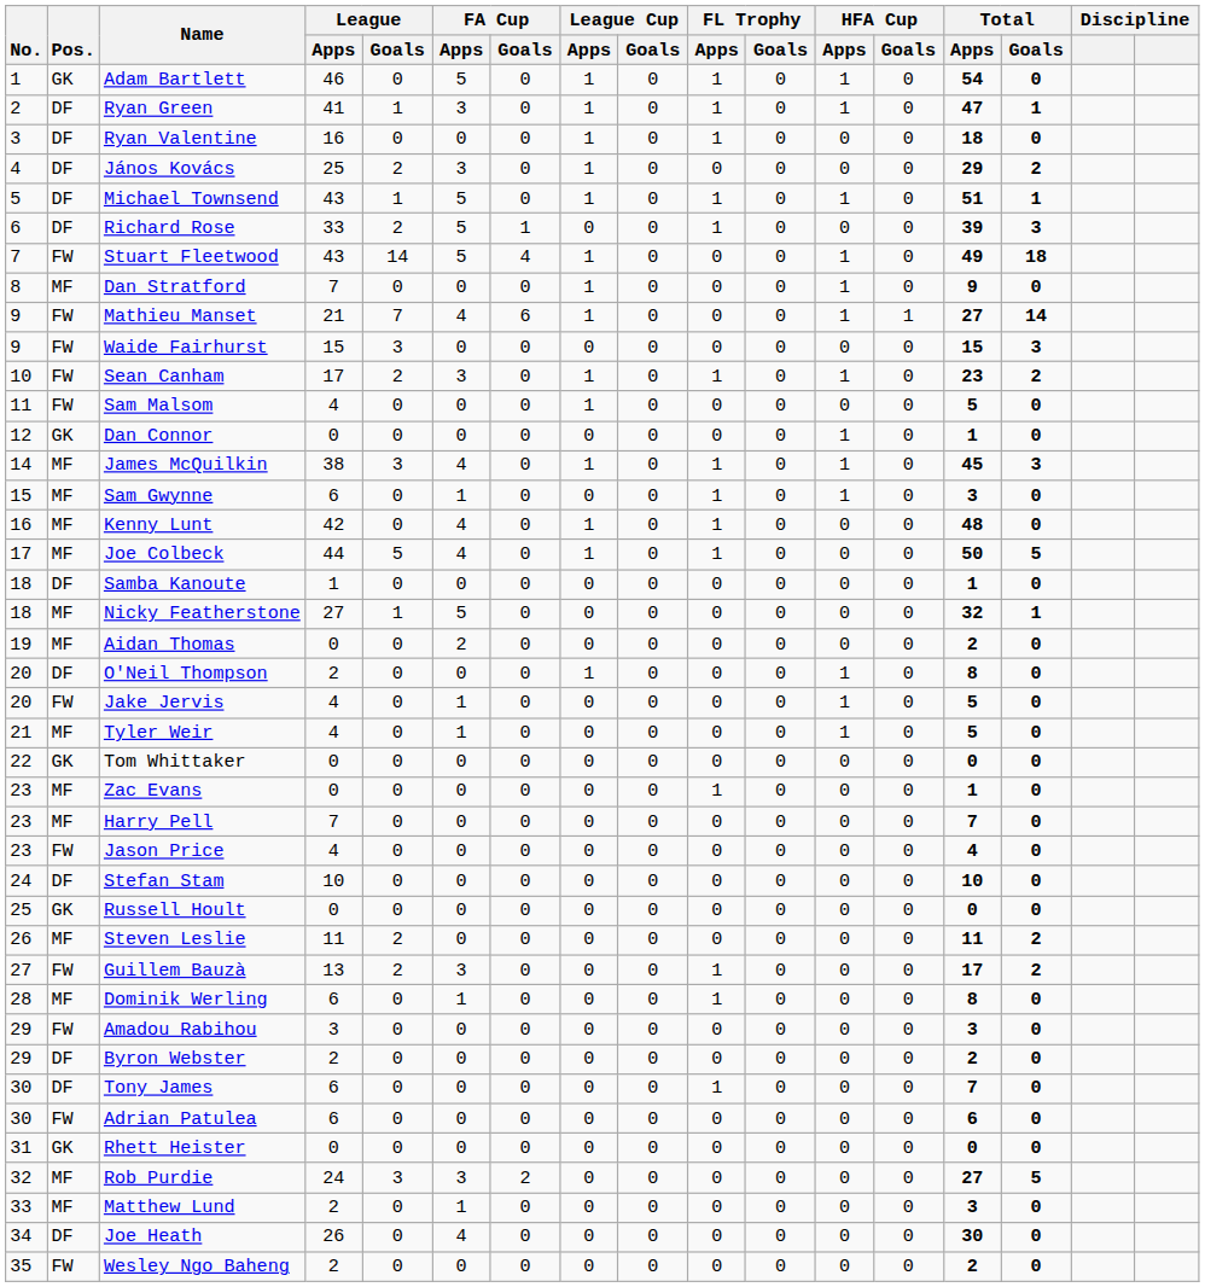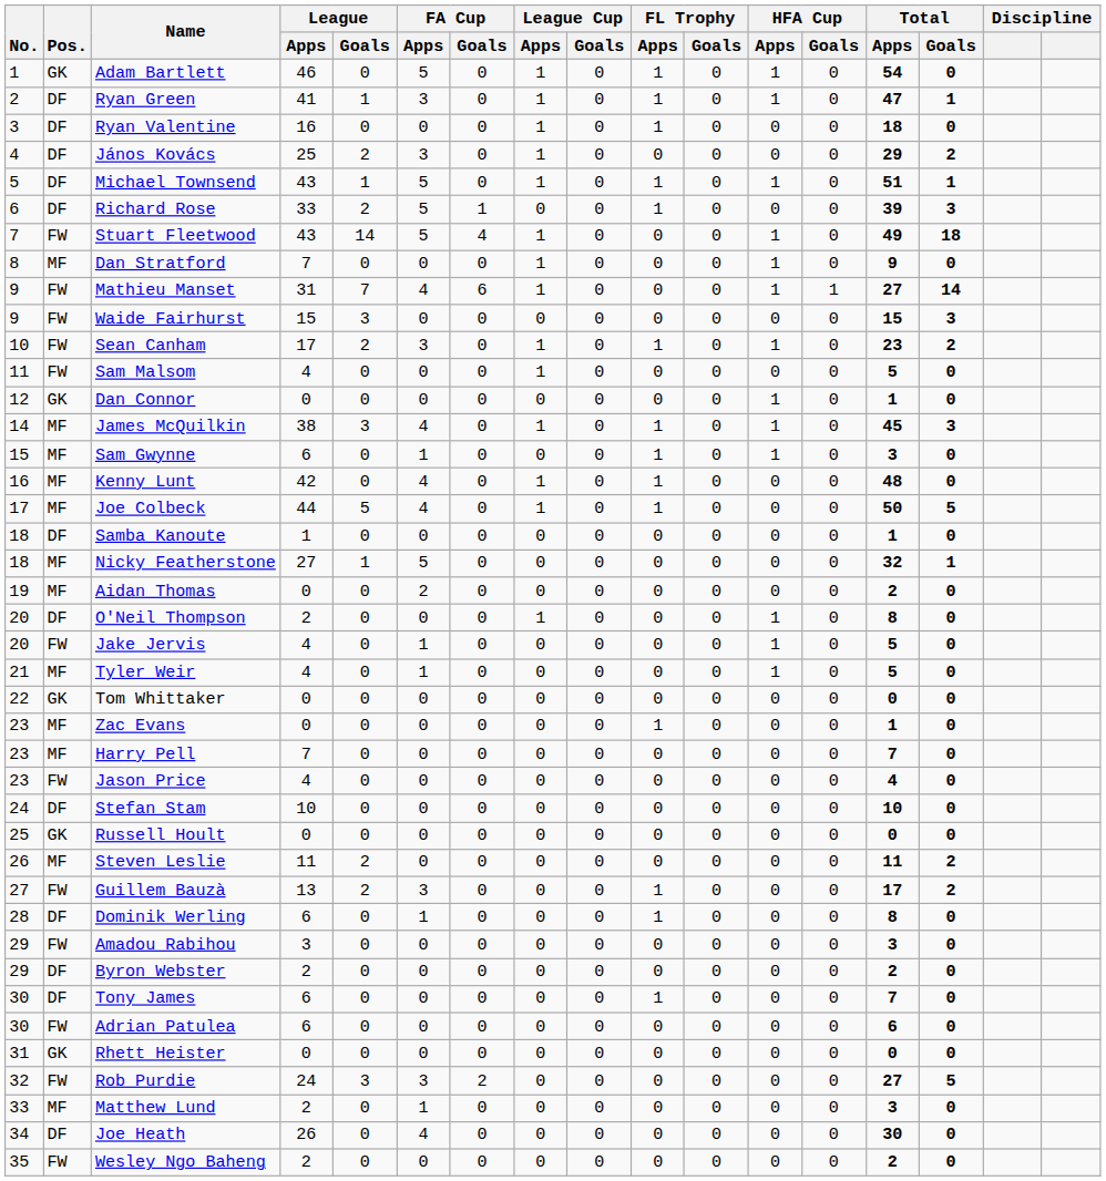Mathieu Manset | League / Apps: 21 -> 31
Dominik Werling | Pos.: MF -> DF
Rob Purdie | Pos.: MF -> FW
